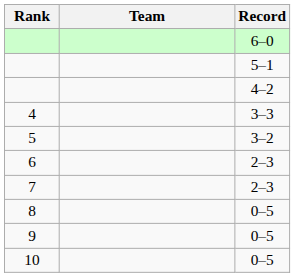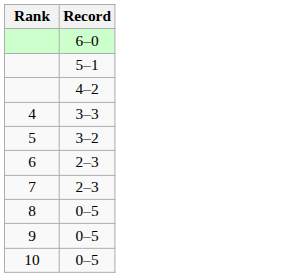- column: Team
